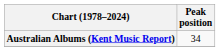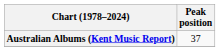Australian Albums (Kent Music Report) | Peak position: 34 -> 37
